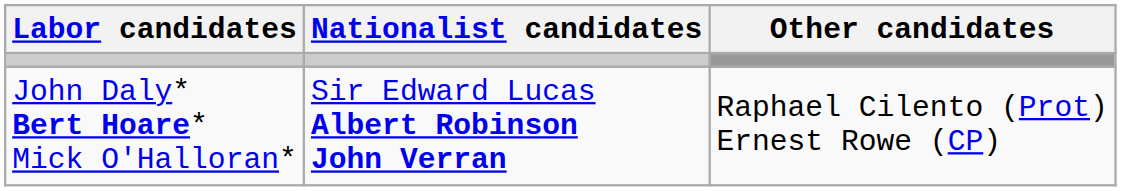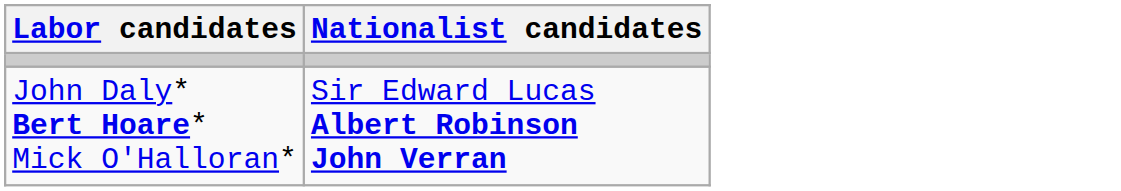- column: Other candidates | Raphael Cilento (Prot) Ernest Rowe (CP)
